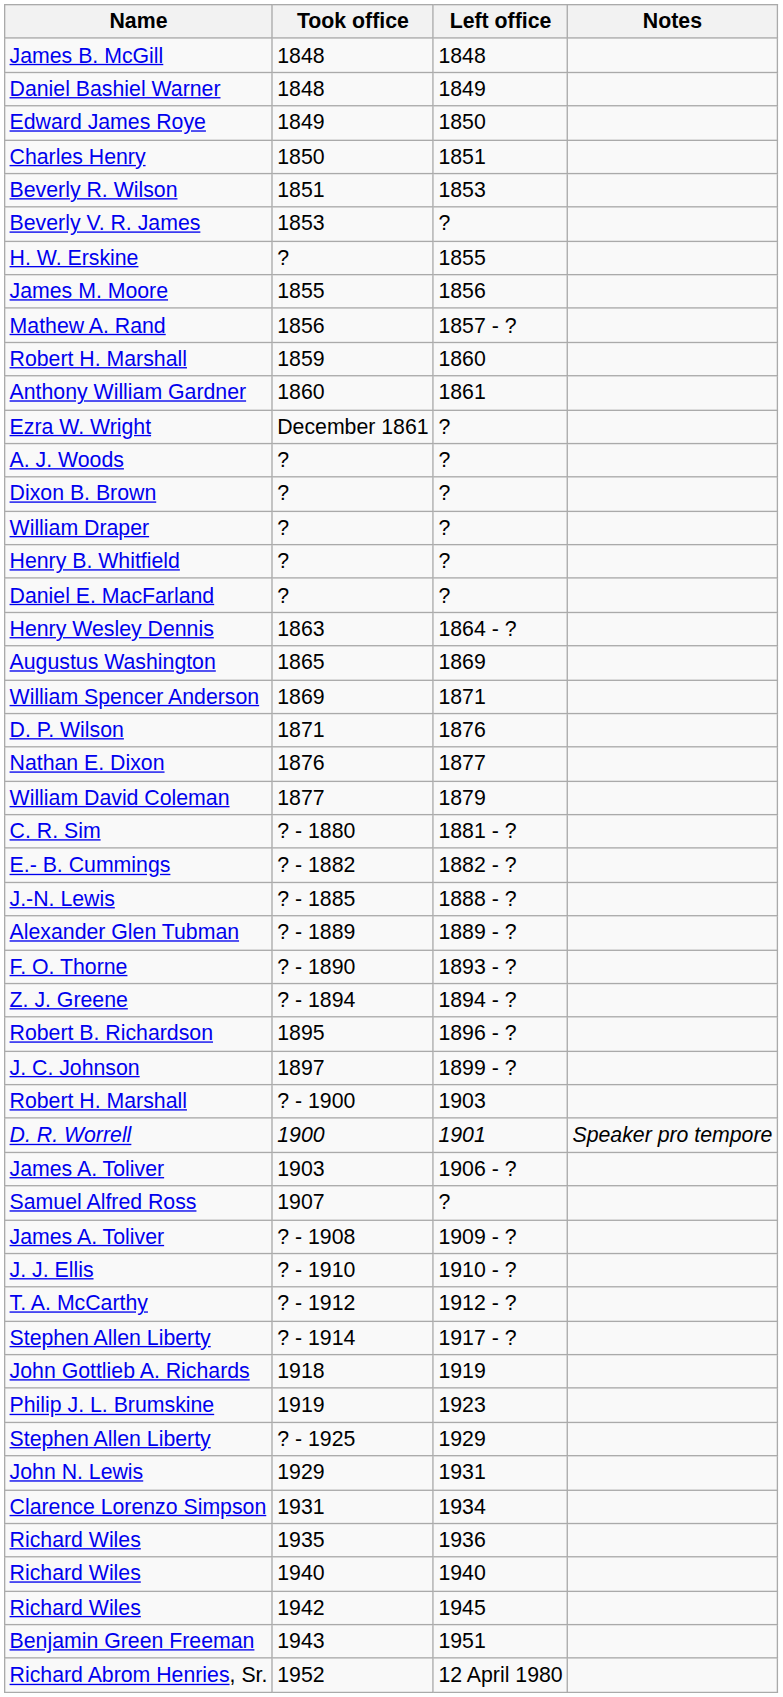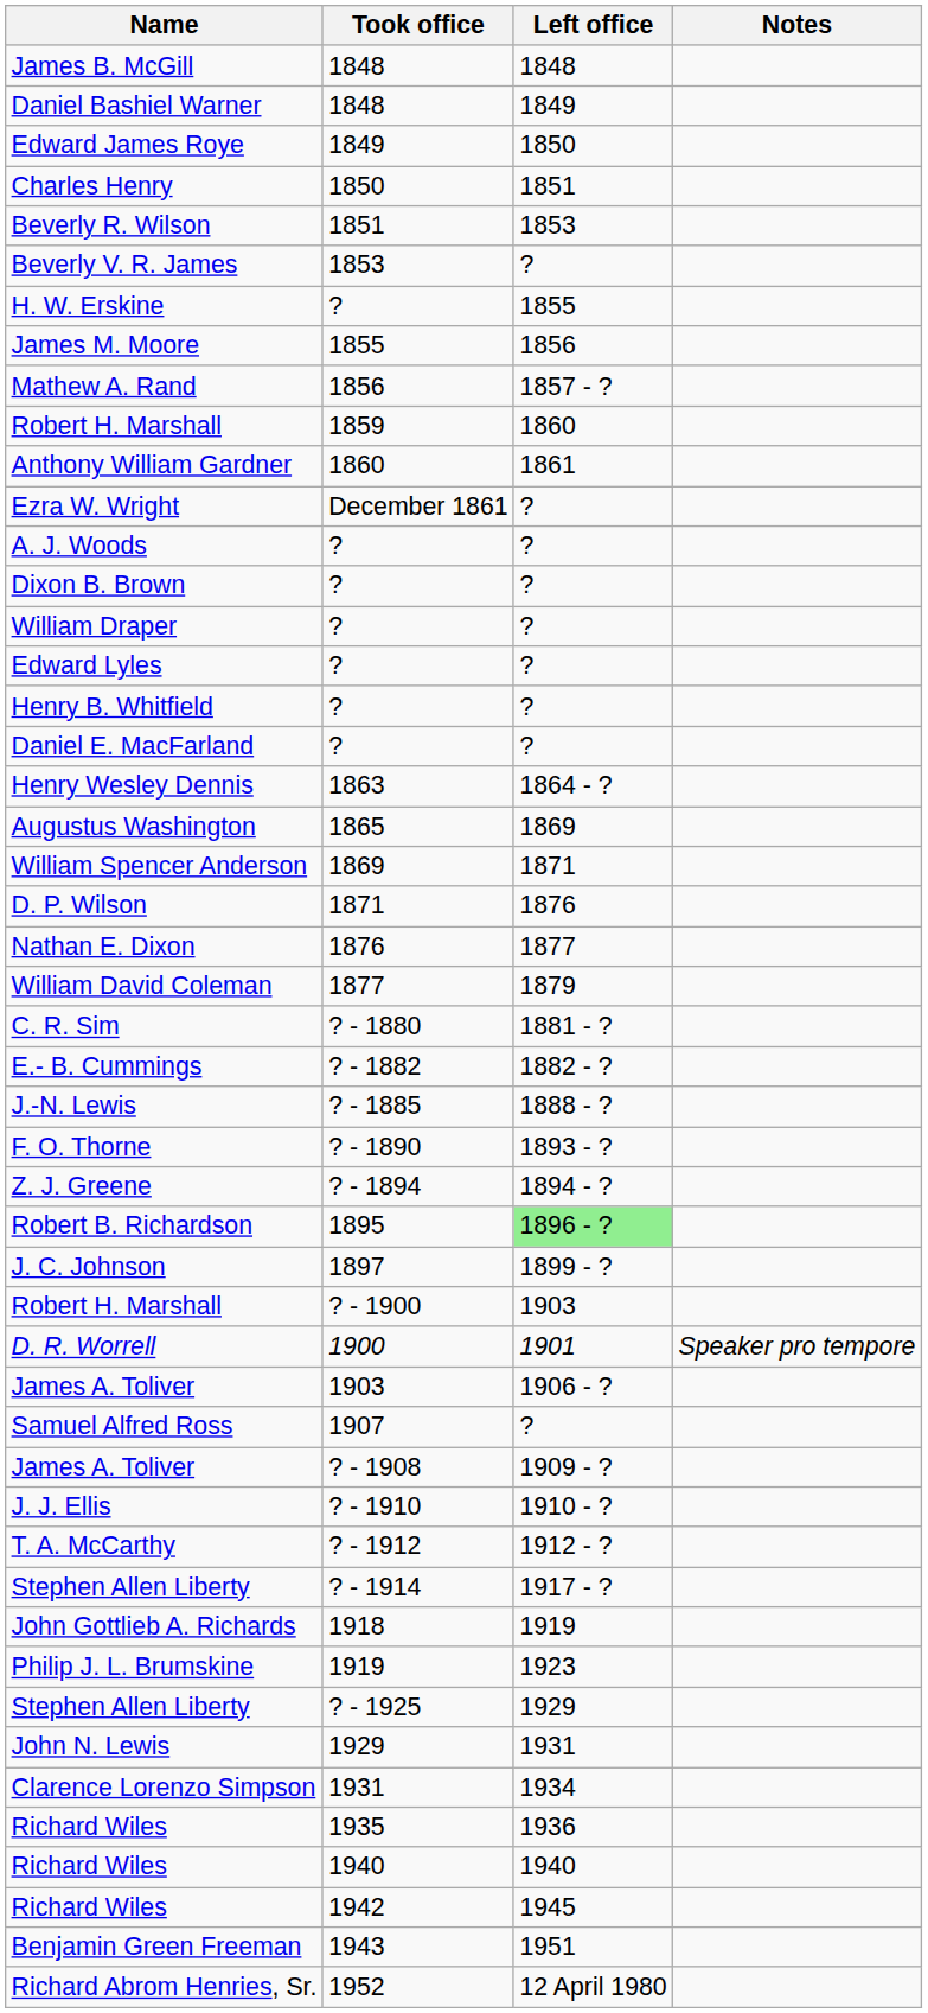+ row: Edward Lyles | ? | ?
- row: Alexander Glen Tubman | ? - 1889 | 1889 - ?
Robert B. Richardson | Left office: no background -> lightgreen background
